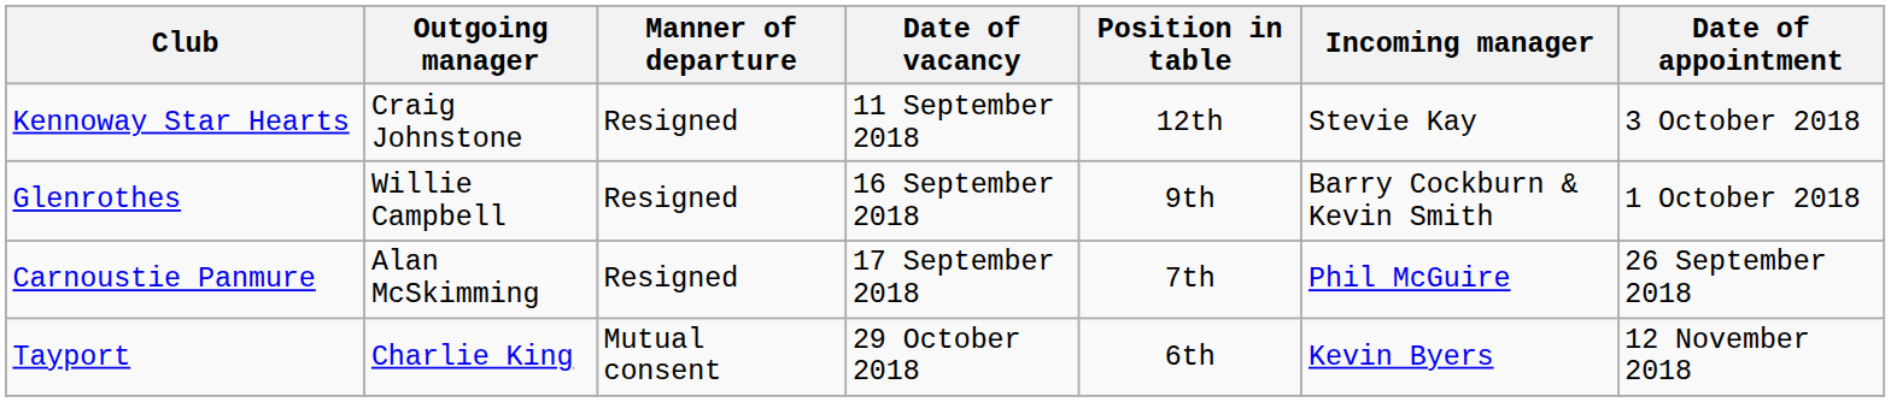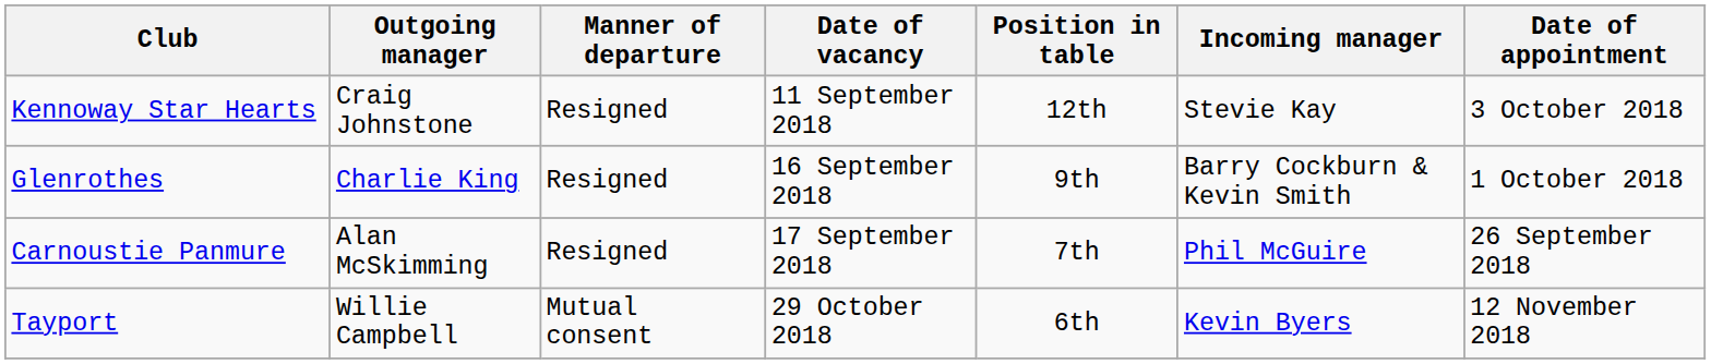Glenrothes | Outgoing manager: Willie Campbell -> Charlie King
Tayport | Outgoing manager: Charlie King -> Willie Campbell
